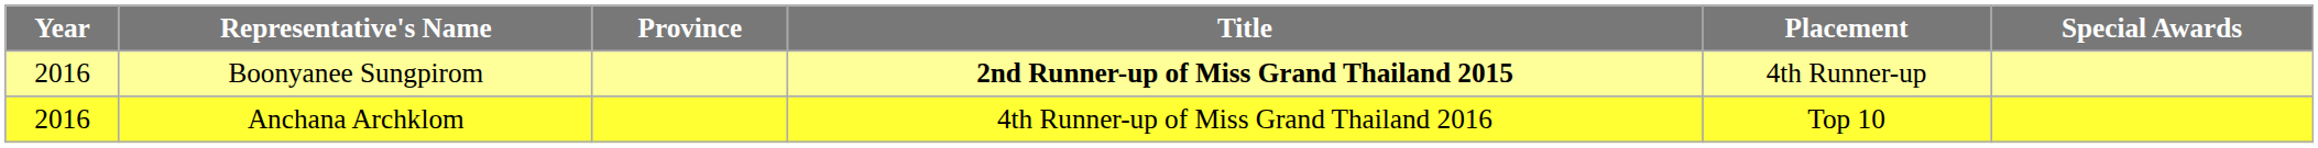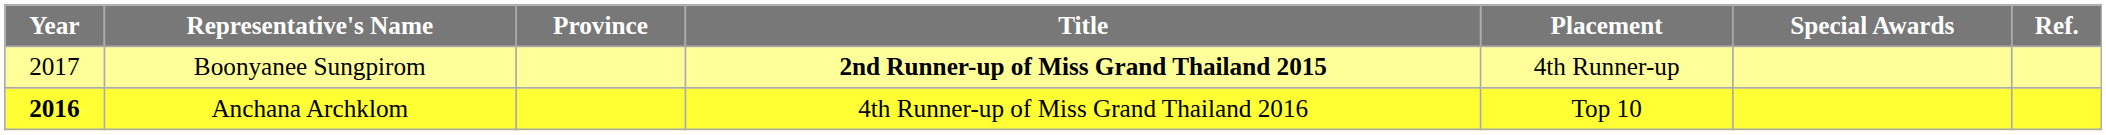+ column: Ref.
Boonyanee Sungpirom | Year: 2016 -> 2017
Anchana Archklom | Year: normal -> bold
